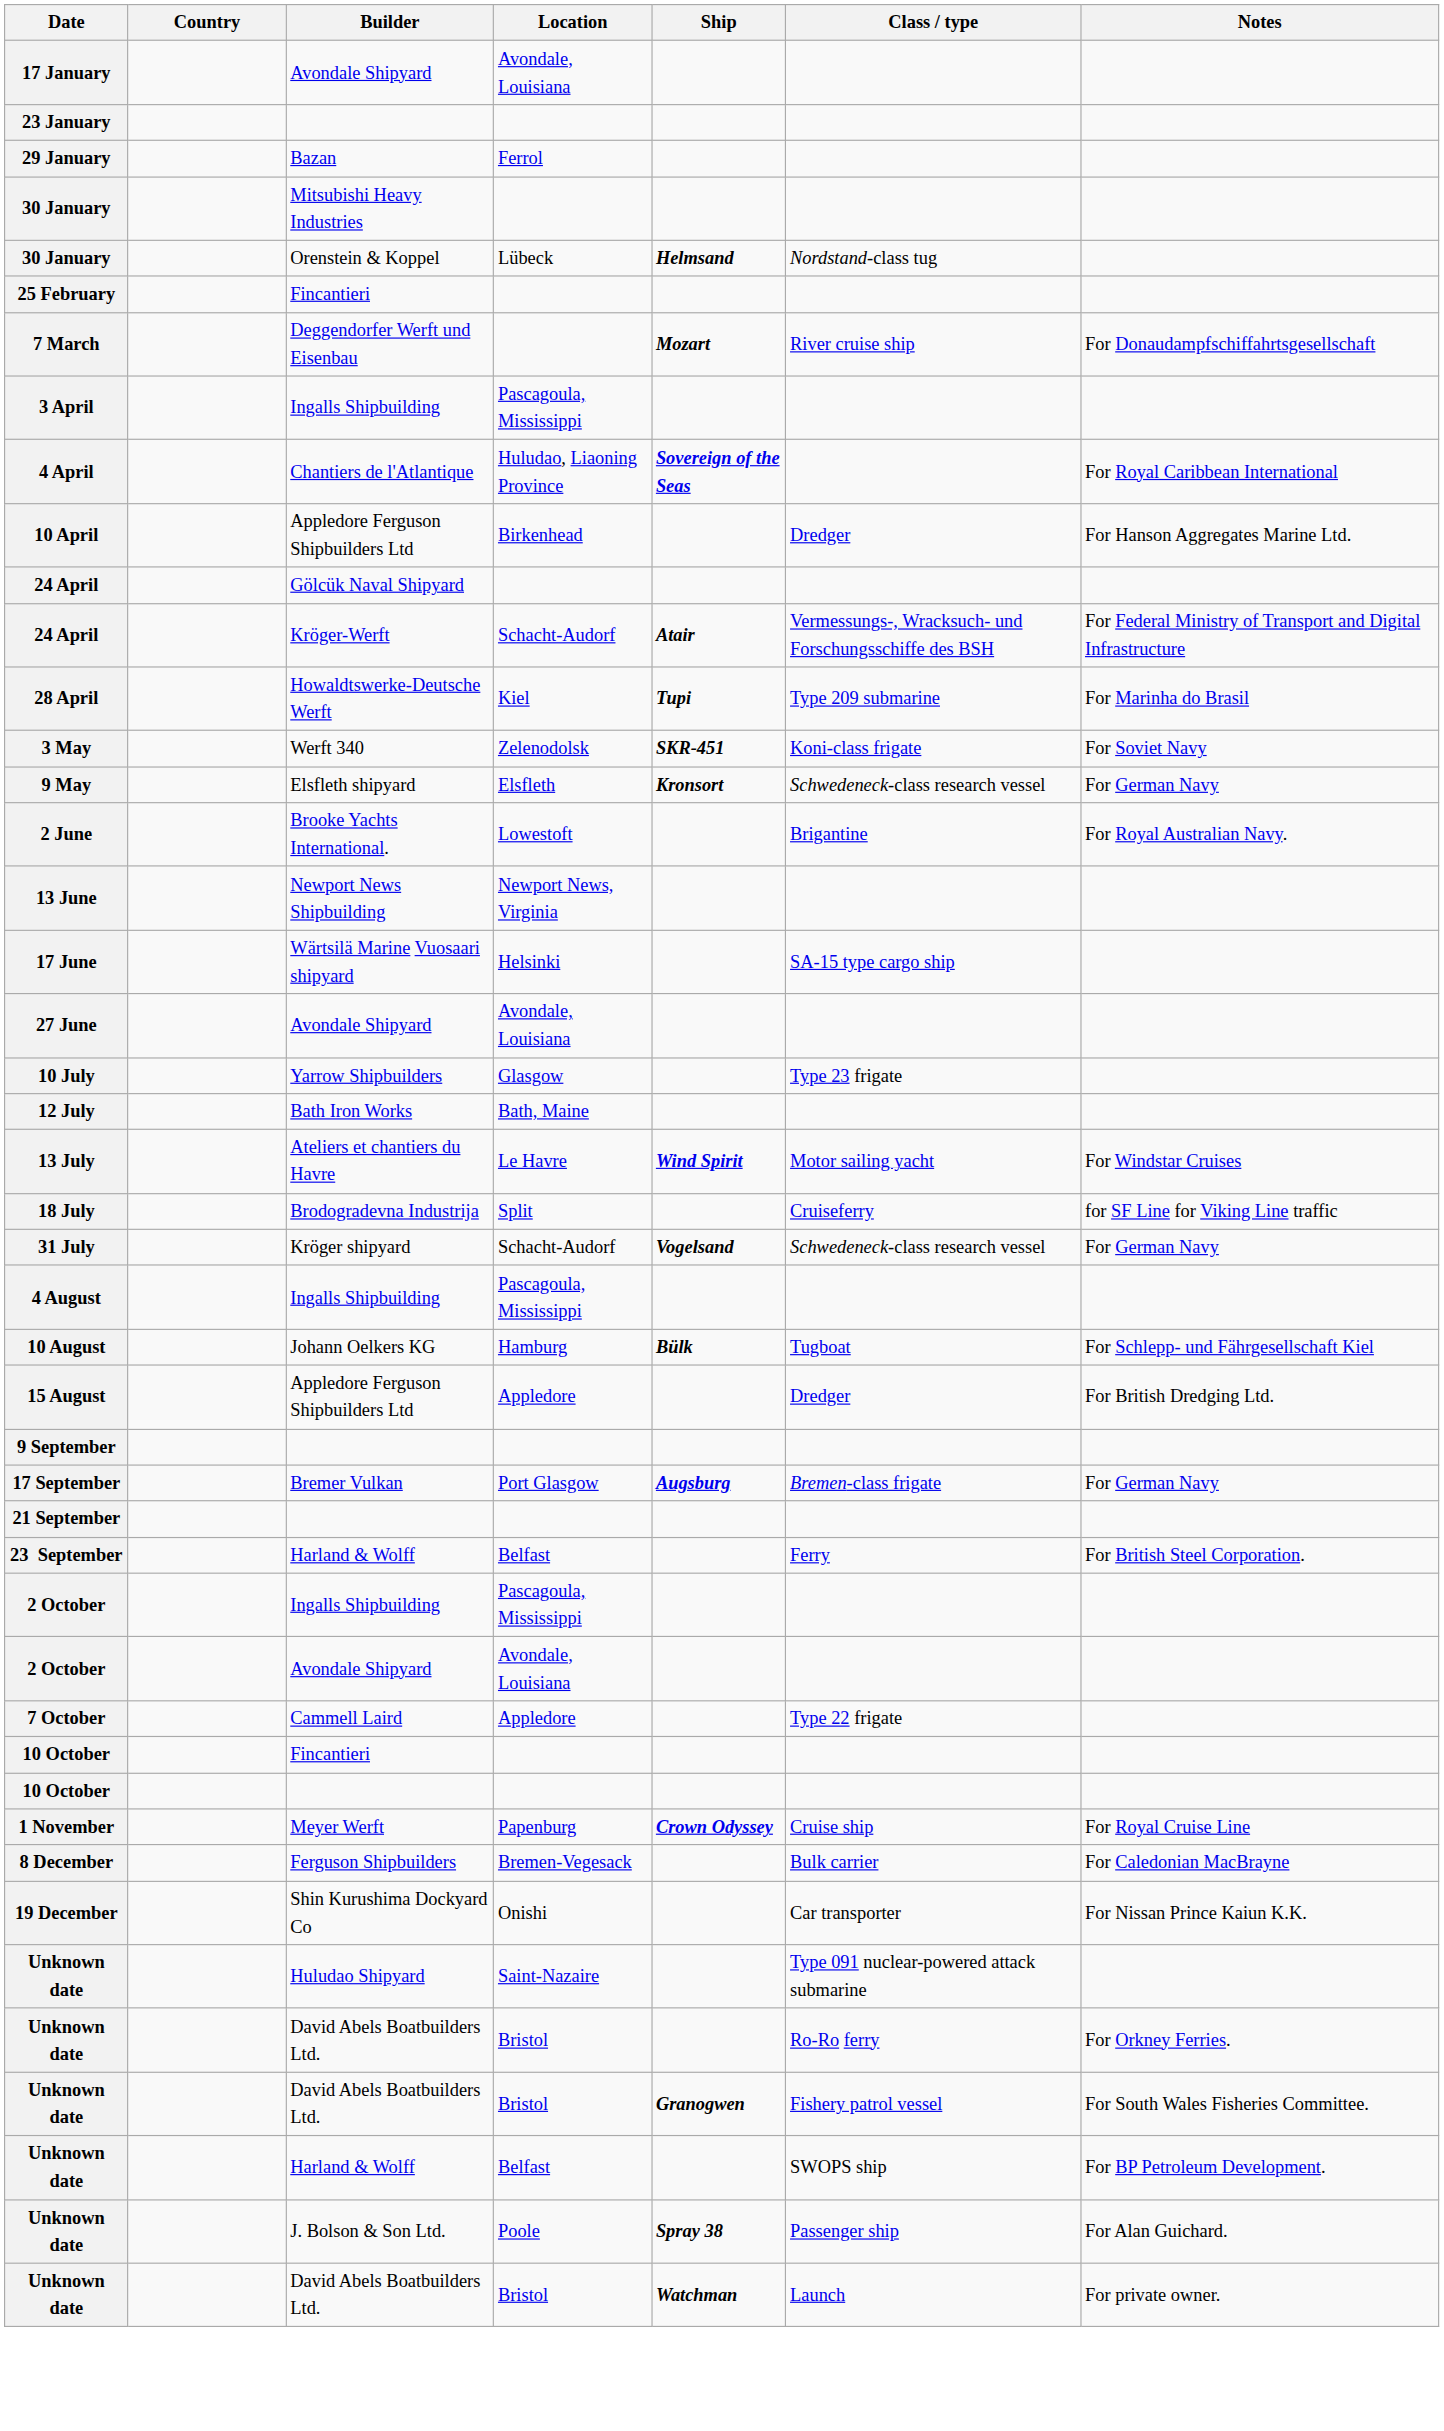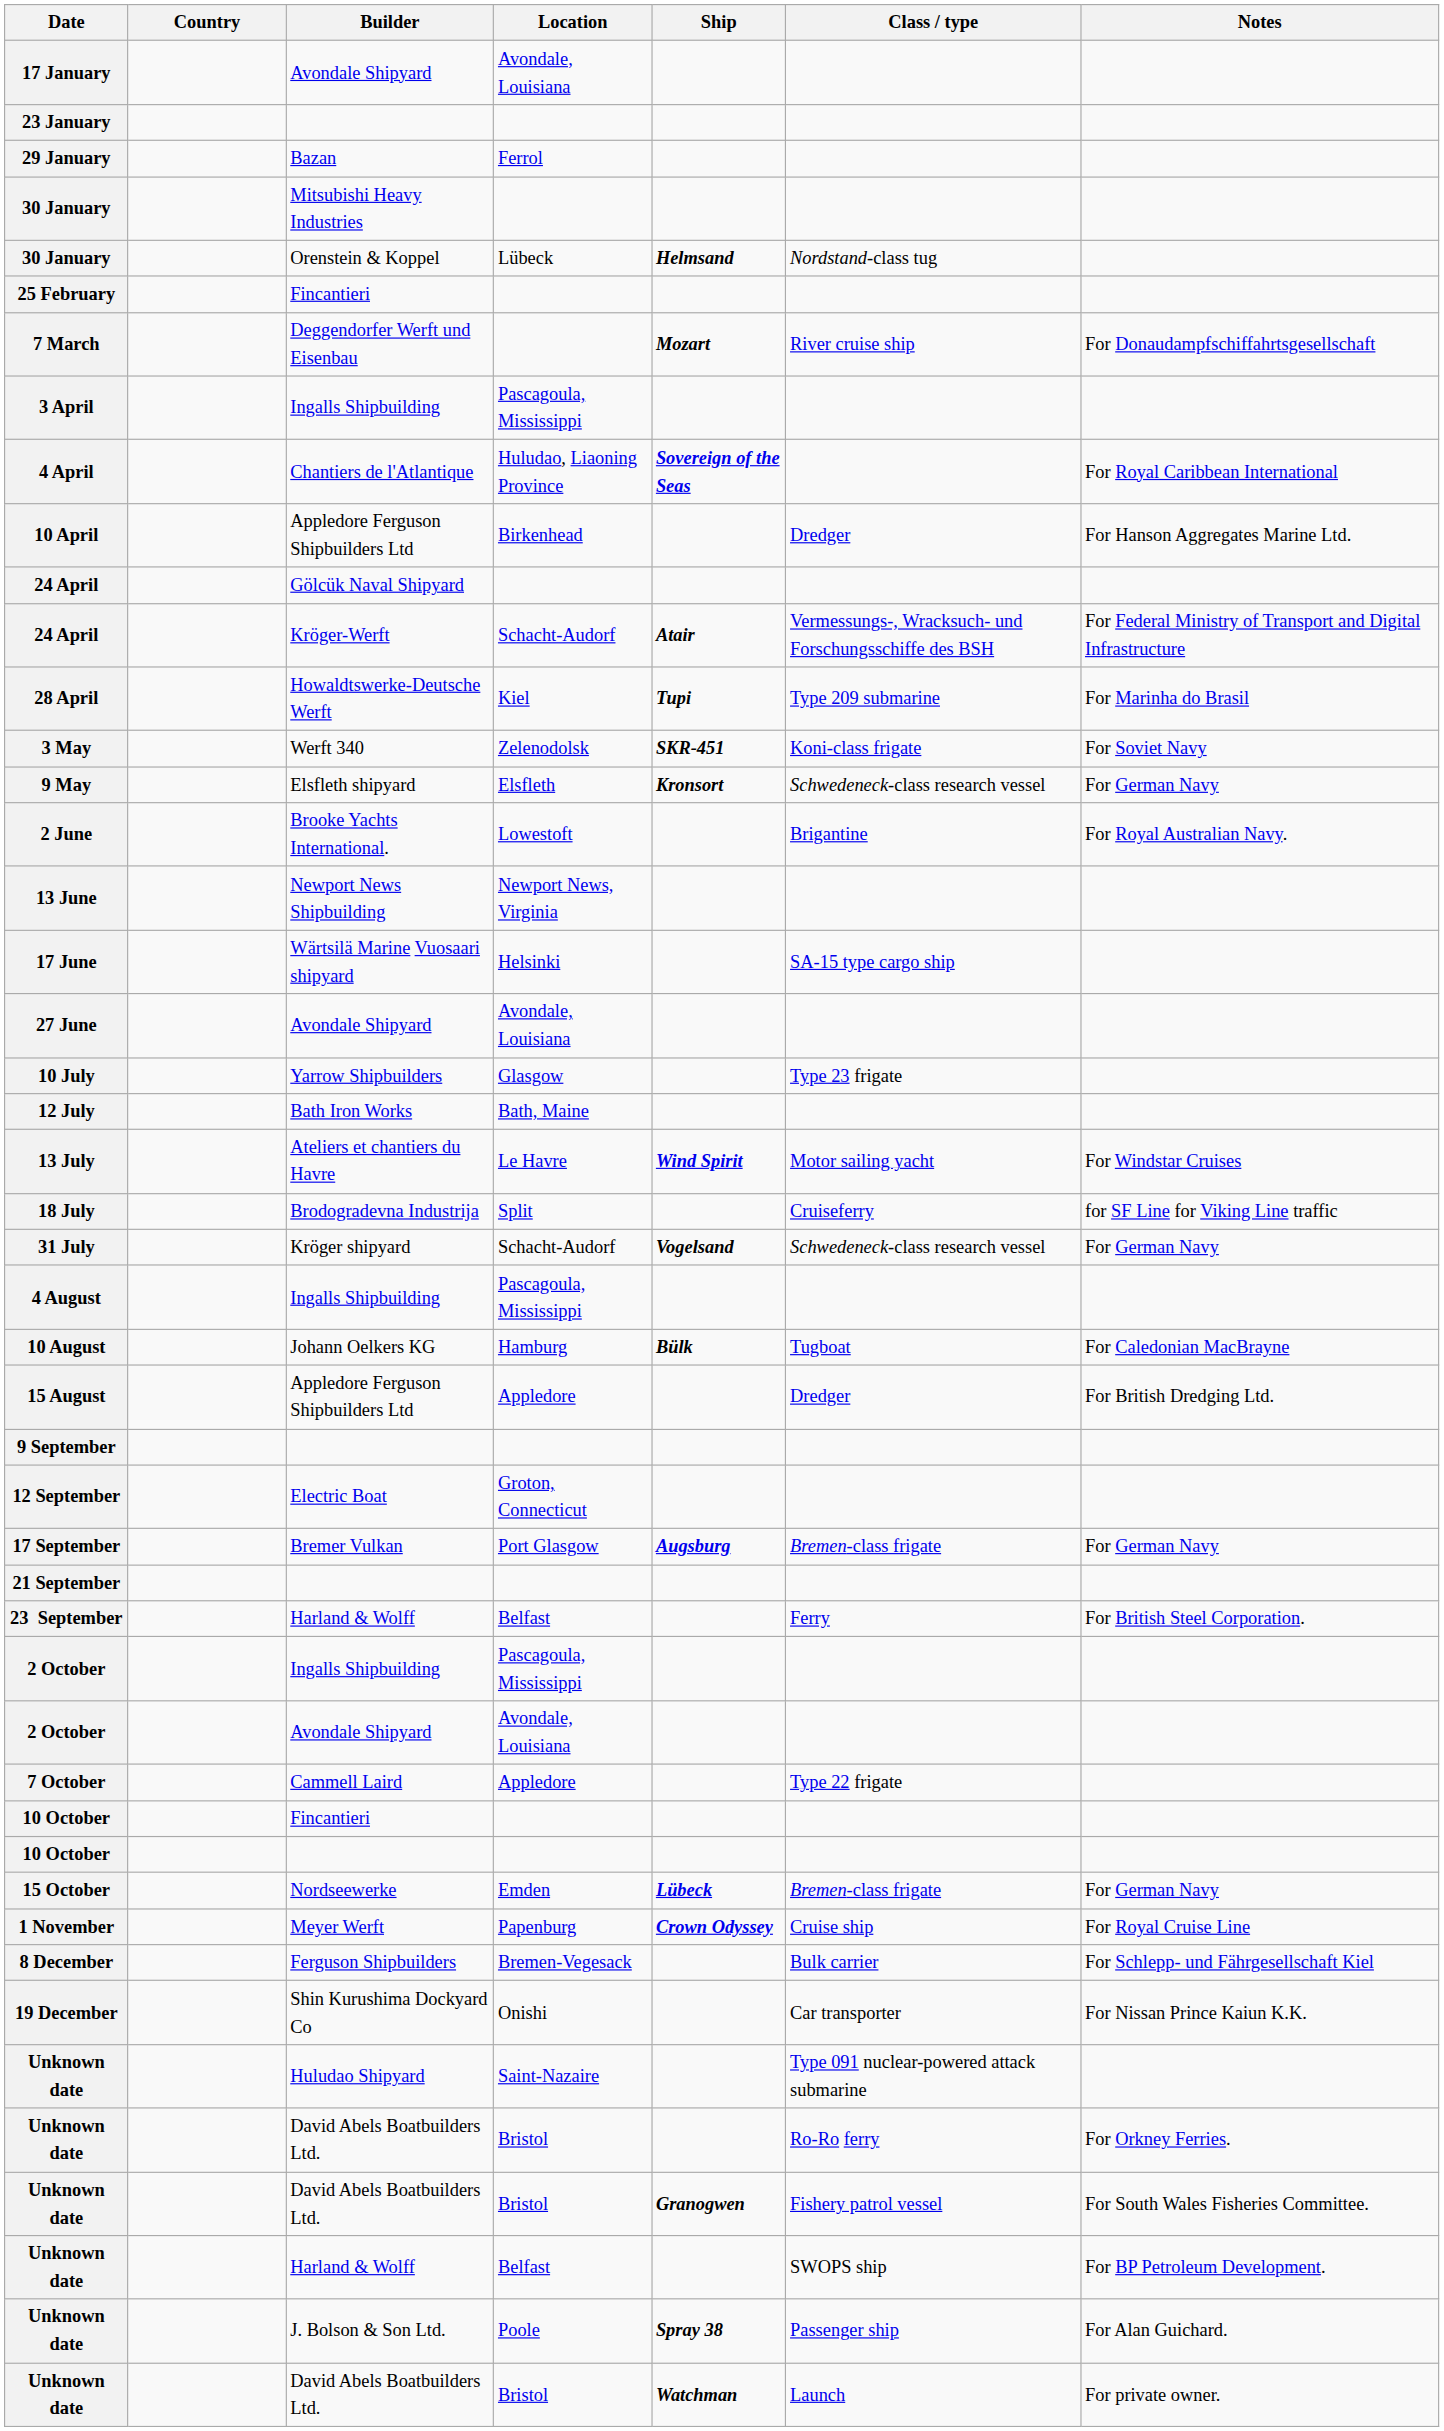10 August | Notes: For Schlepp- und Fährgesellschaft Kiel -> For Caledonian MacBrayne
+ row: 12 September | Electric Boat | Groton, Connecticut
+ row: 15 October | Nordseewerke | Emden | Lübeck | Bremen-class frigate | For German Navy
8 December | Notes: For Caledonian MacBrayne -> For Schlepp- und Fährgesellschaft Kiel
